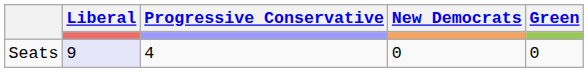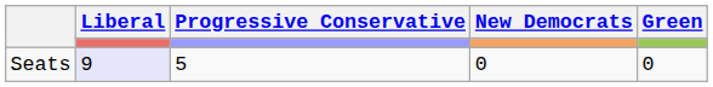Seats | Progressive Conservative: 4 -> 5
